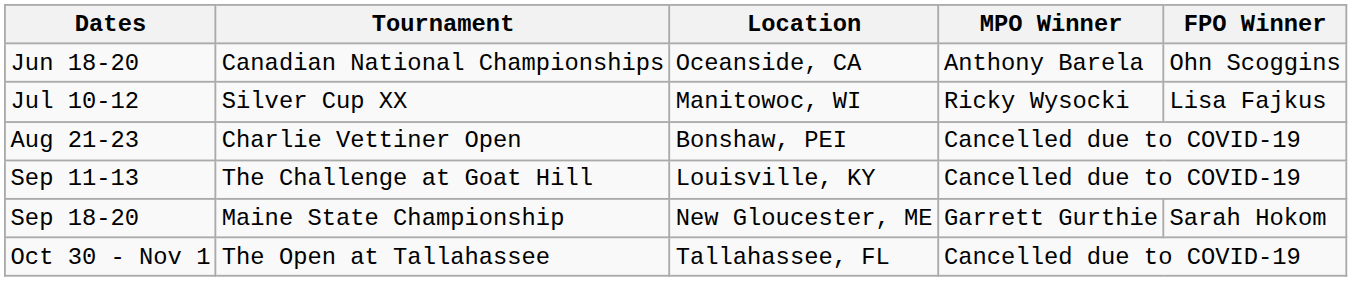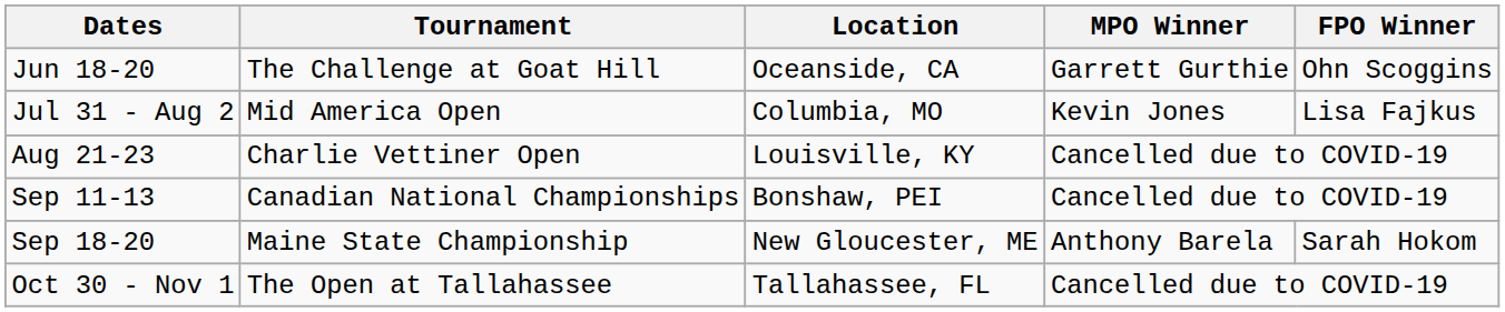Jun 18-20 | Tournament: Canadian National Championships -> The Challenge at Goat Hill
Jun 18-20 | MPO Winner: Anthony Barela -> Garrett Gurthie
- row: Jul 10-12 | Silver Cup XX | Manitowoc, WI | Ricky Wysocki | Lisa Fajkus
+ row: Jul 31 - Aug 2 | Mid America Open | Columbia, MO | Kevin Jones | Lisa Fajkus
Aug 21-23 | Location: Bonshaw, PEI -> Louisville, KY
Sep 11-13 | Tournament: The Challenge at Goat Hill -> Canadian National Championships
Sep 11-13 | Location: Louisville, KY -> Bonshaw, PEI
Sep 18-20 | MPO Winner: Garrett Gurthie -> Anthony Barela
